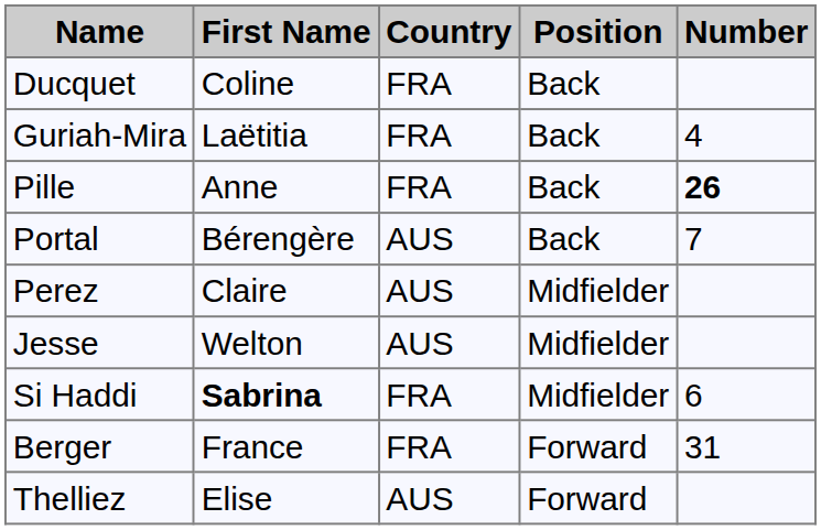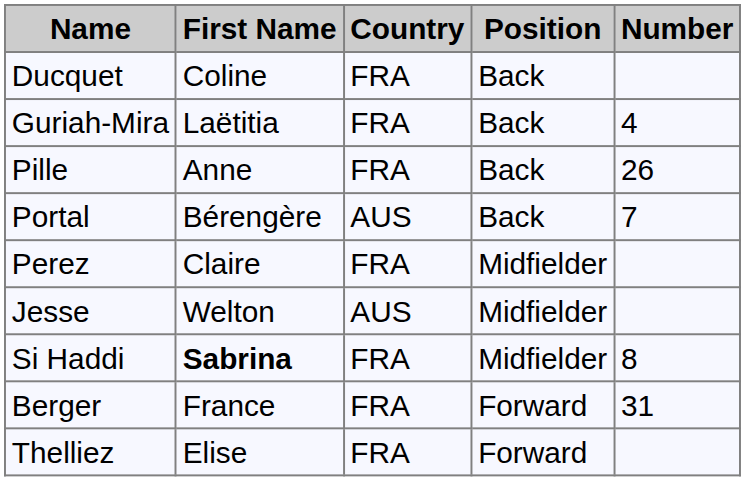Pille | Number: bold -> normal
Perez | Country: AUS -> FRA
Si Haddi | Number: 6 -> 8
Thelliez | Country: AUS -> FRA
